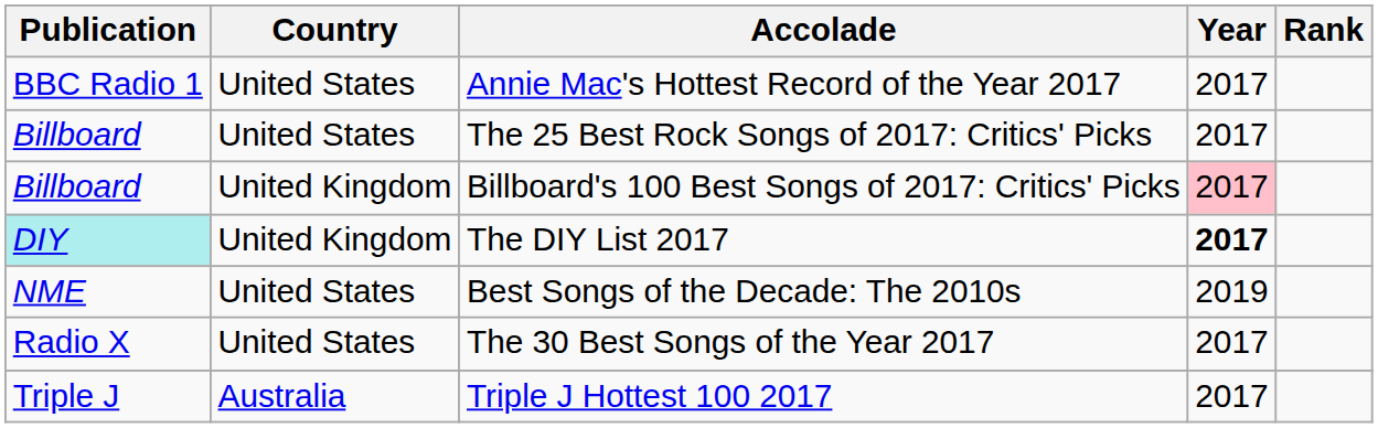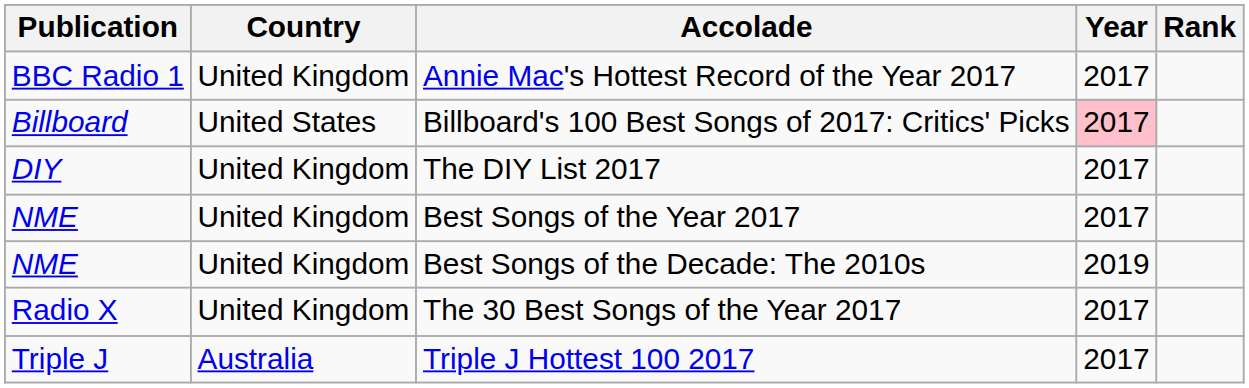Annie Mac's Hottest Record of the Year 2017 | Country: United States -> United Kingdom
- row: Billboard | United States | The 25 Best Rock Songs of 2017: Critics' Picks | 2017
Billboard's 100 Best Songs of 2017: Critics' Picks | Country: United Kingdom -> United States
The DIY List 2017 | Publication: paleturquoise background -> no background
The DIY List 2017 | Year: bold -> normal
+ row: NME | United Kingdom | Best Songs of the Year 2017 | 2017
Best Songs of the Decade: The 2010s | Country: United States -> United Kingdom
The 30 Best Songs of the Year 2017 | Country: United States -> United Kingdom
